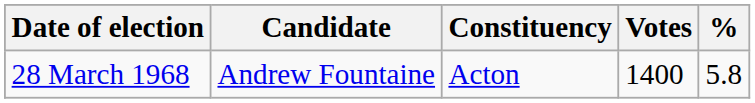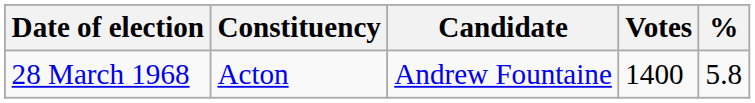columns swapped: Constituency <-> Candidate
